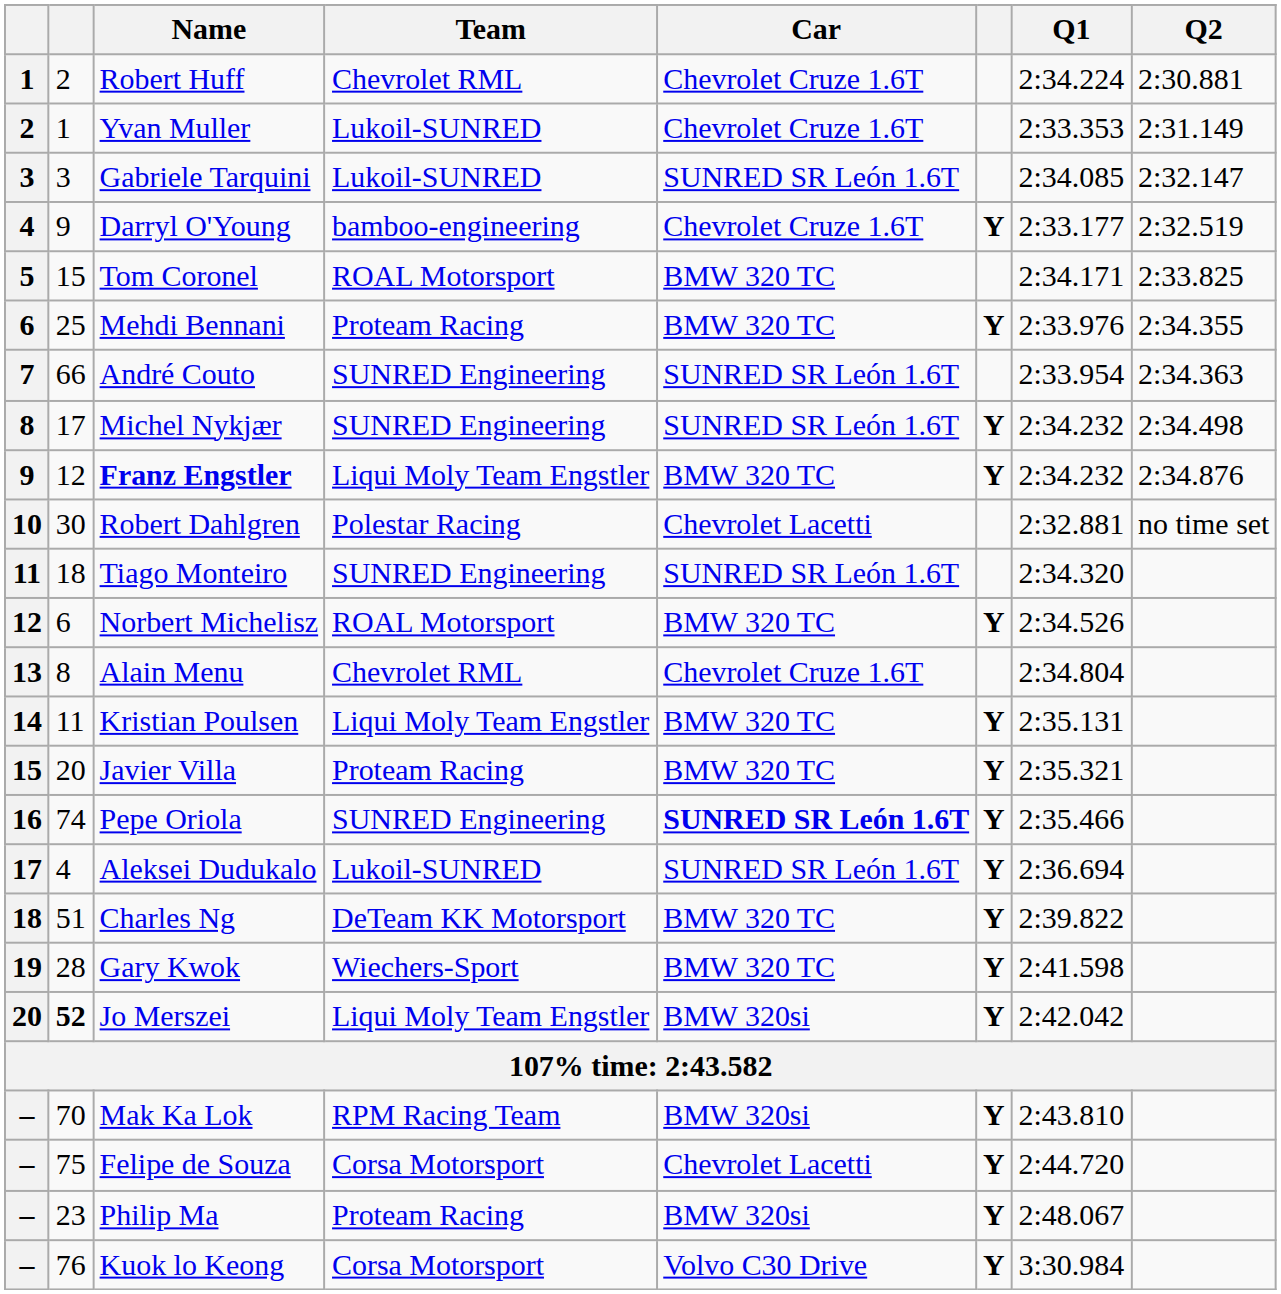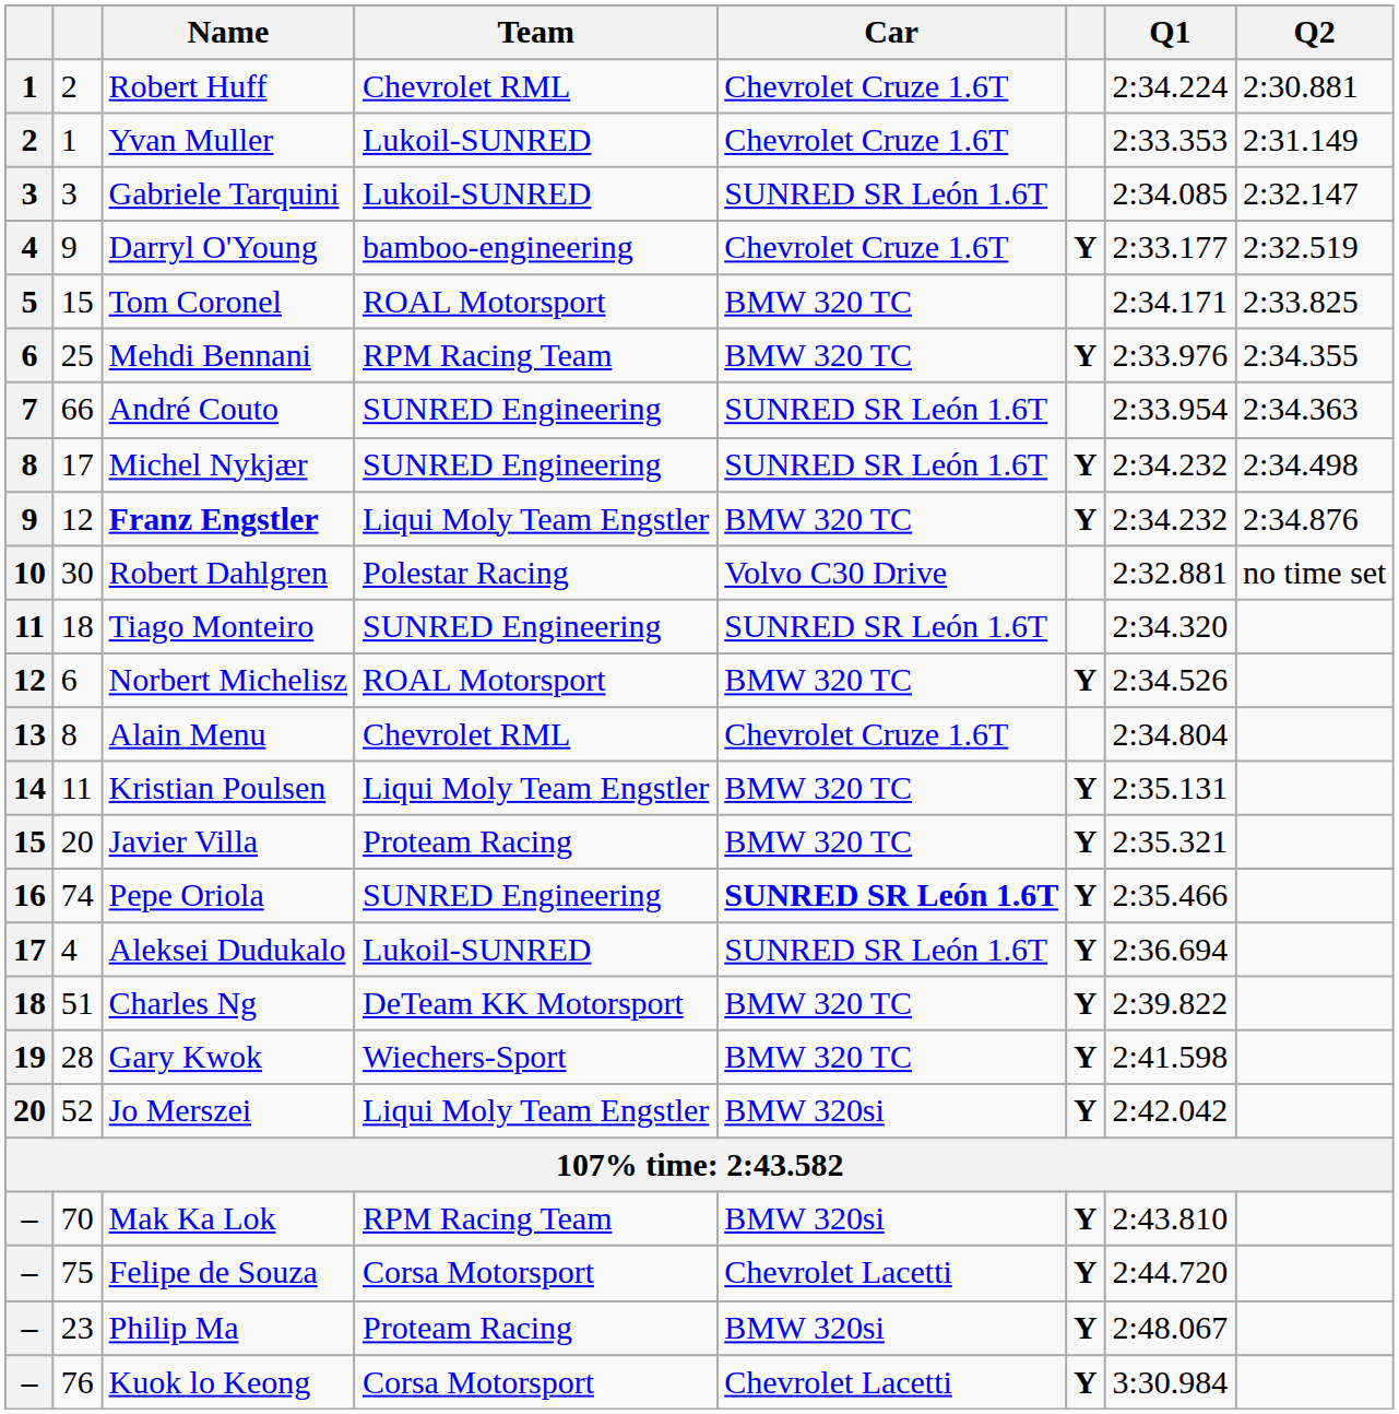Mehdi Bennani | Team: Proteam Racing -> RPM Racing Team
Robert Dahlgren | Car: Chevrolet Lacetti -> Volvo C30 Drive
Jo Merszei | column 2: bold -> normal
Kuok lo Keong | Car: Volvo C30 Drive -> Chevrolet Lacetti
